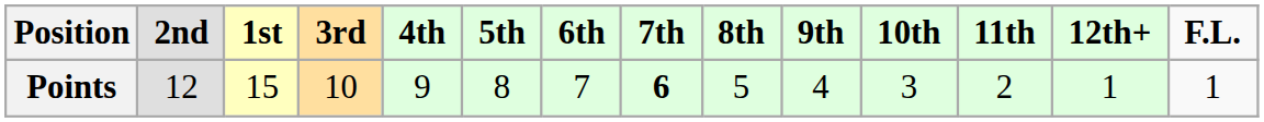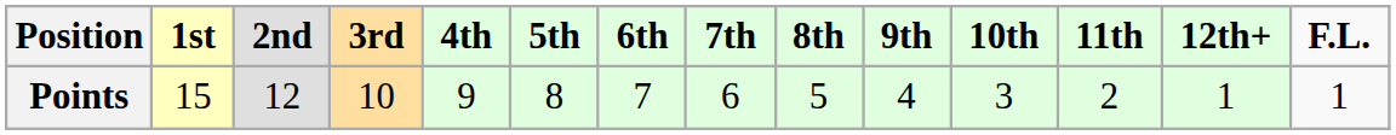columns swapped: 1st <-> 2nd
Points | 7th: bold -> normal
